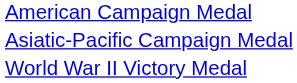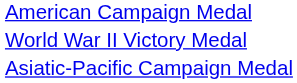rows swapped: Asiatic-Pacific Campaign Medal <-> World War II Victory Medal
